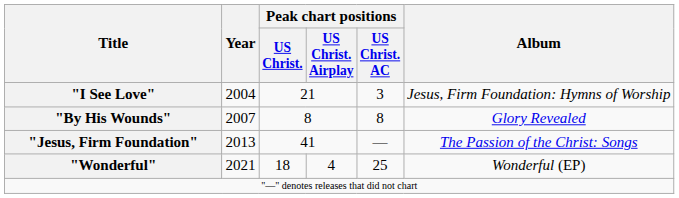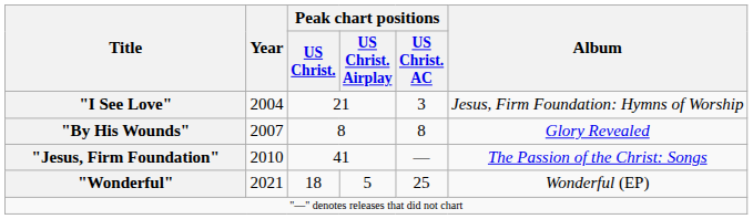"Jesus, Firm Foundation" | Year: 2013 -> 2010
"Wonderful" | Peak chart positions / US Christ. Airplay: 4 -> 5
